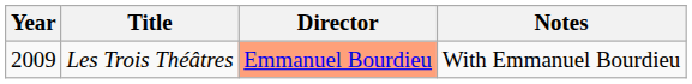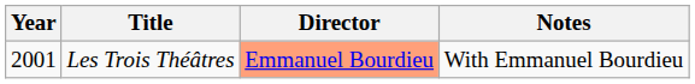Les Trois Théâtres | Year: 2009 -> 2001
